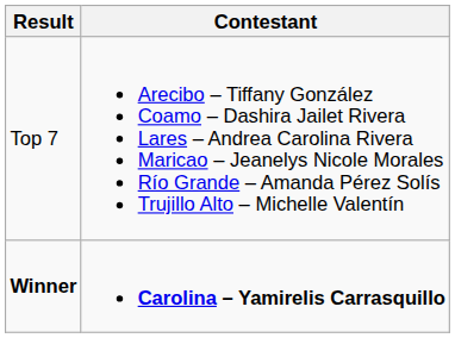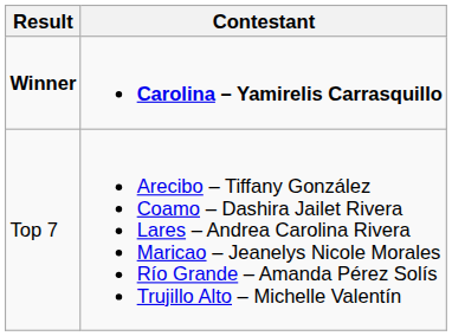rows swapped: Winner <-> Top 7
